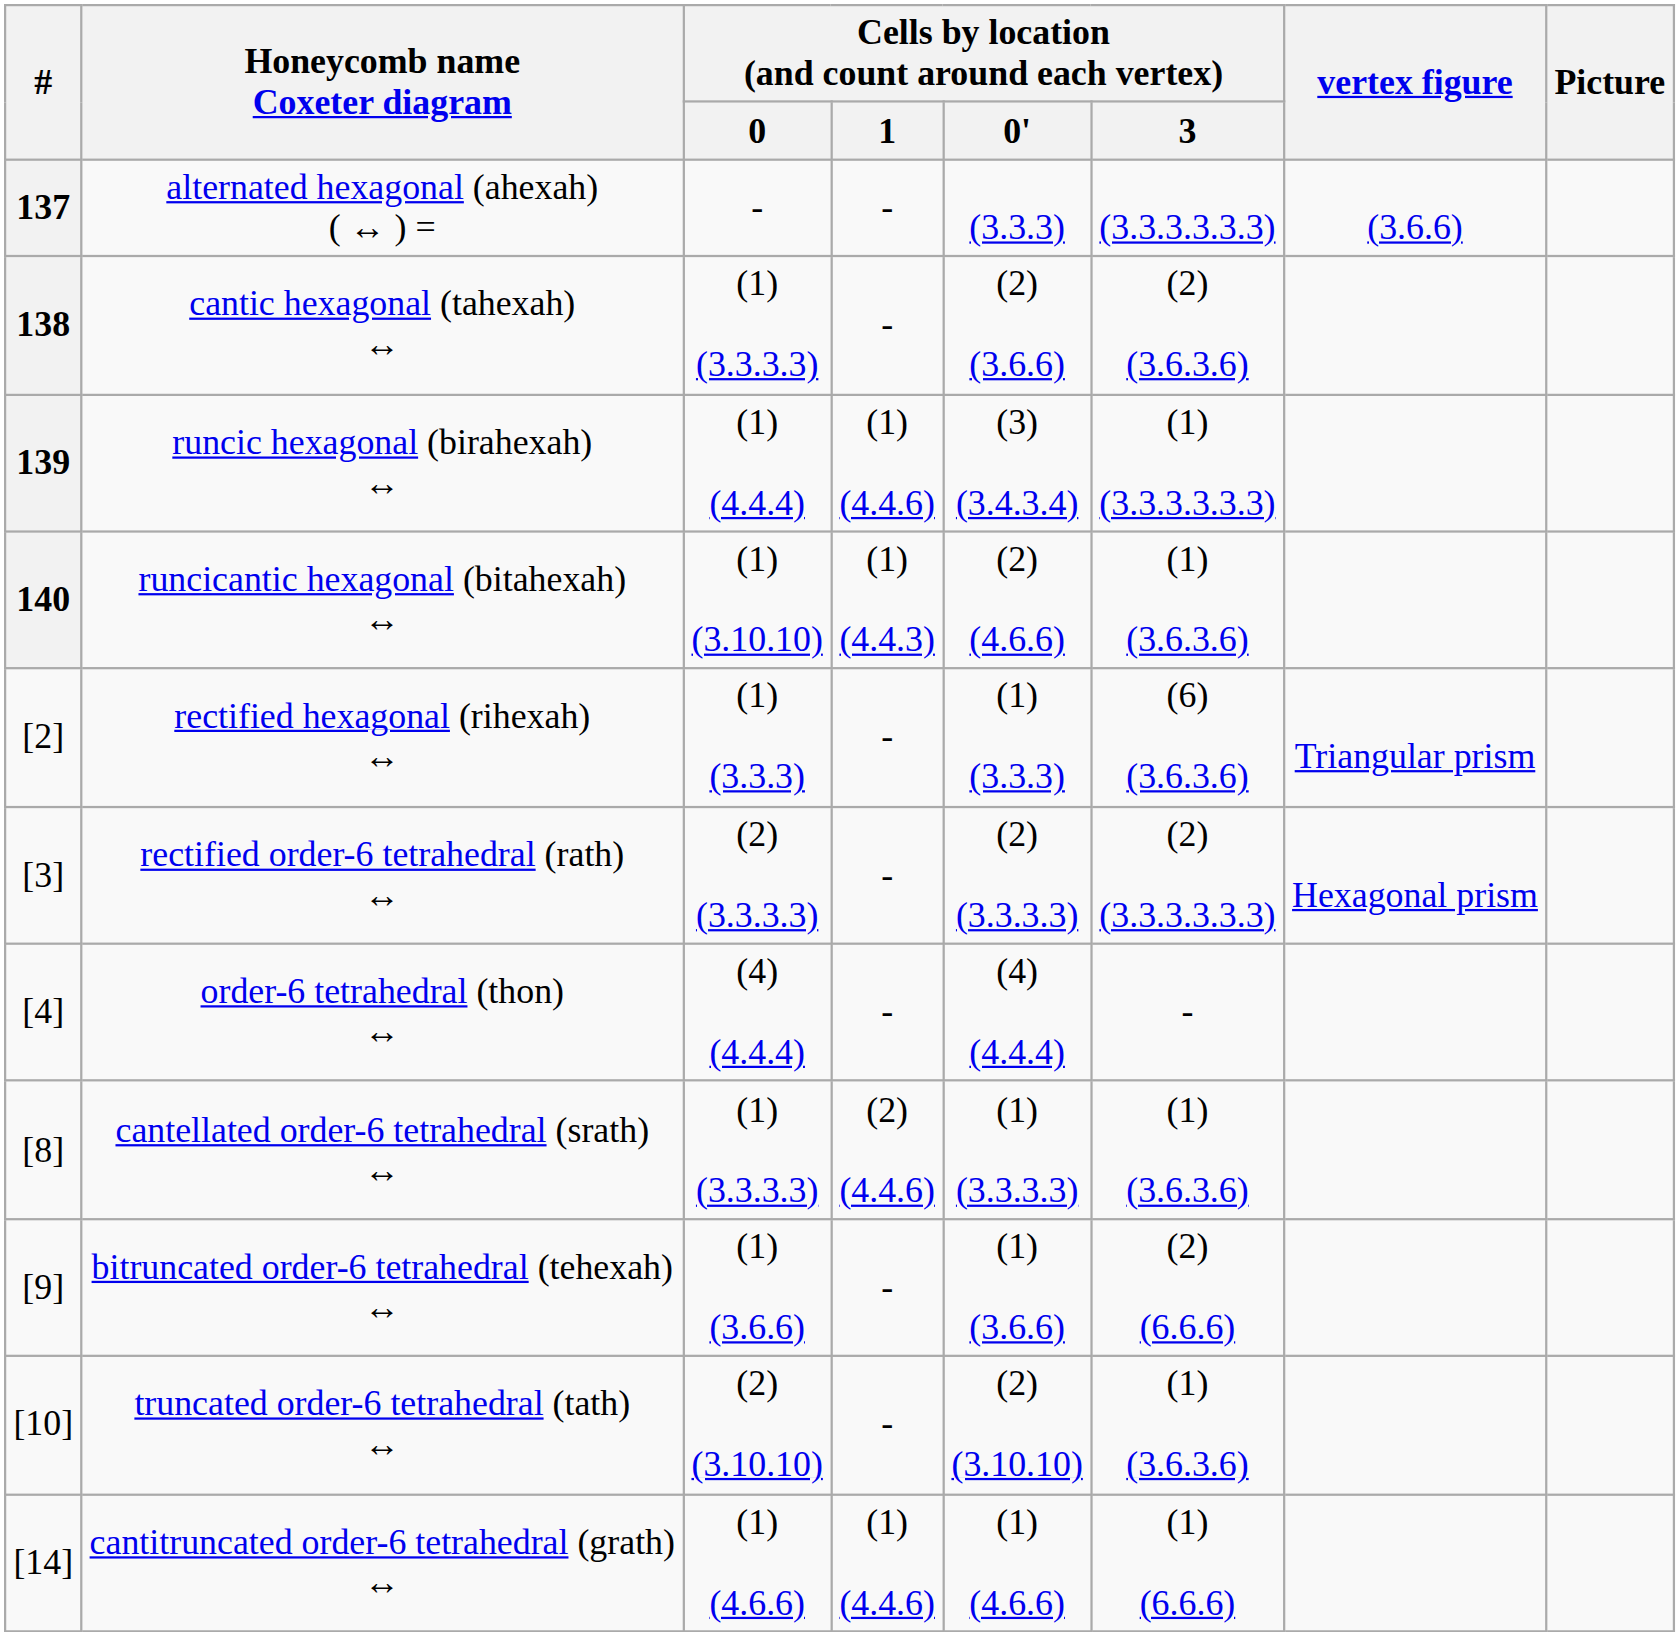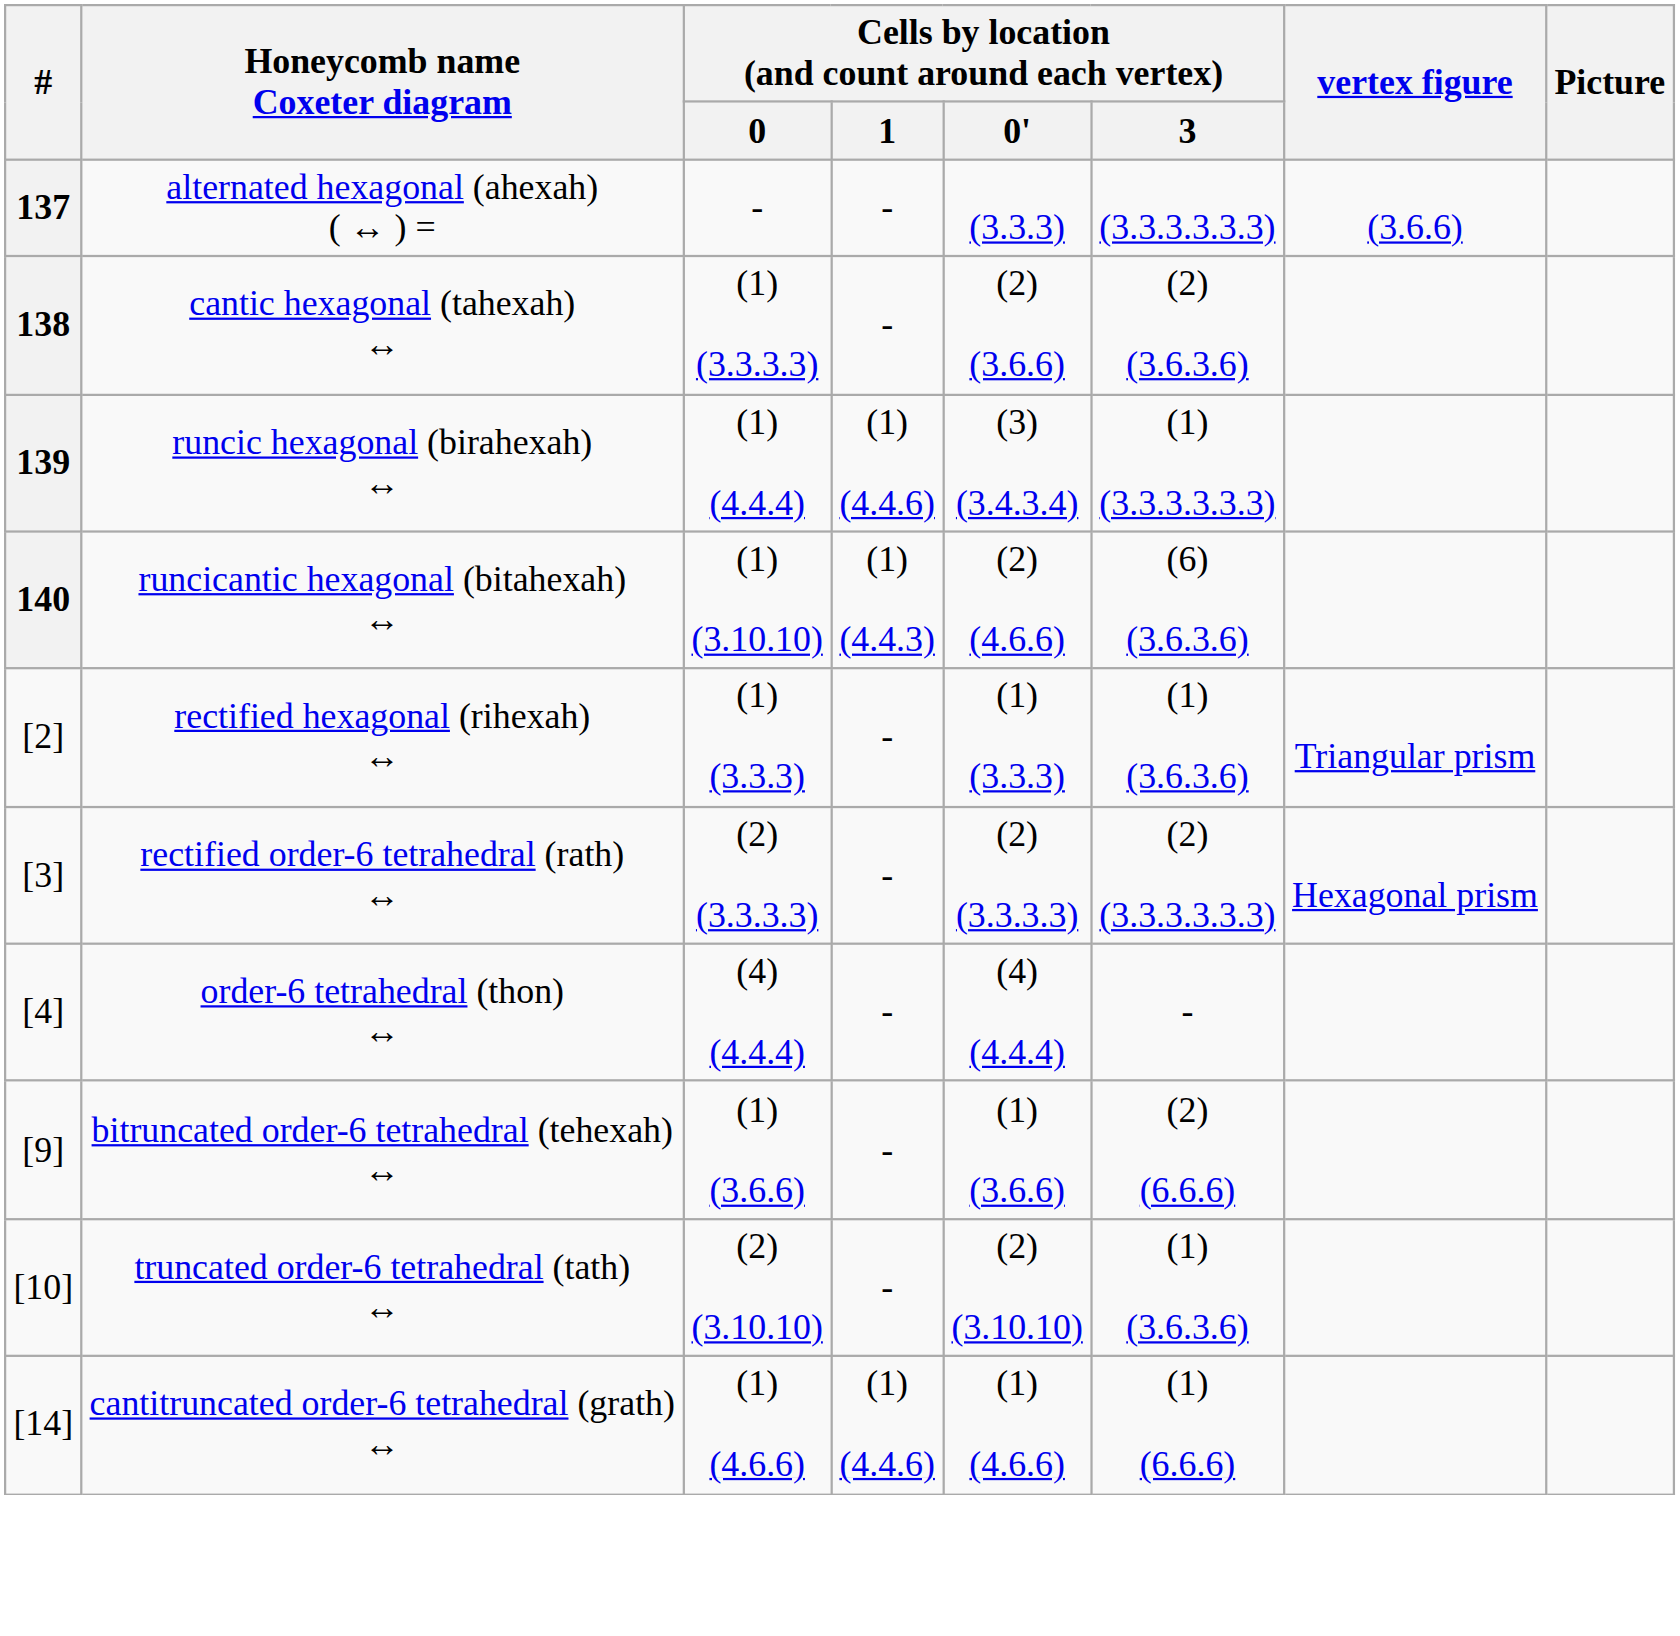runcicantic hexagonal (bitahexah) ↔ | Cells by location (and count around each vertex) / 3: (1) (3.6.3.6) -> (6) (3.6.3.6)
rectified hexagonal (rihexah) ↔ | Cells by location (and count around each vertex) / 3: (6) (3.6.3.6) -> (1) (3.6.3.6)
- row: [8] | cantellated order-6 tetrahedral (srath) ↔ | (1) (3.3.3.3) | (2) (4.4.6) | (1) (3.3.3.3) | (1) (3.6.3.6)
